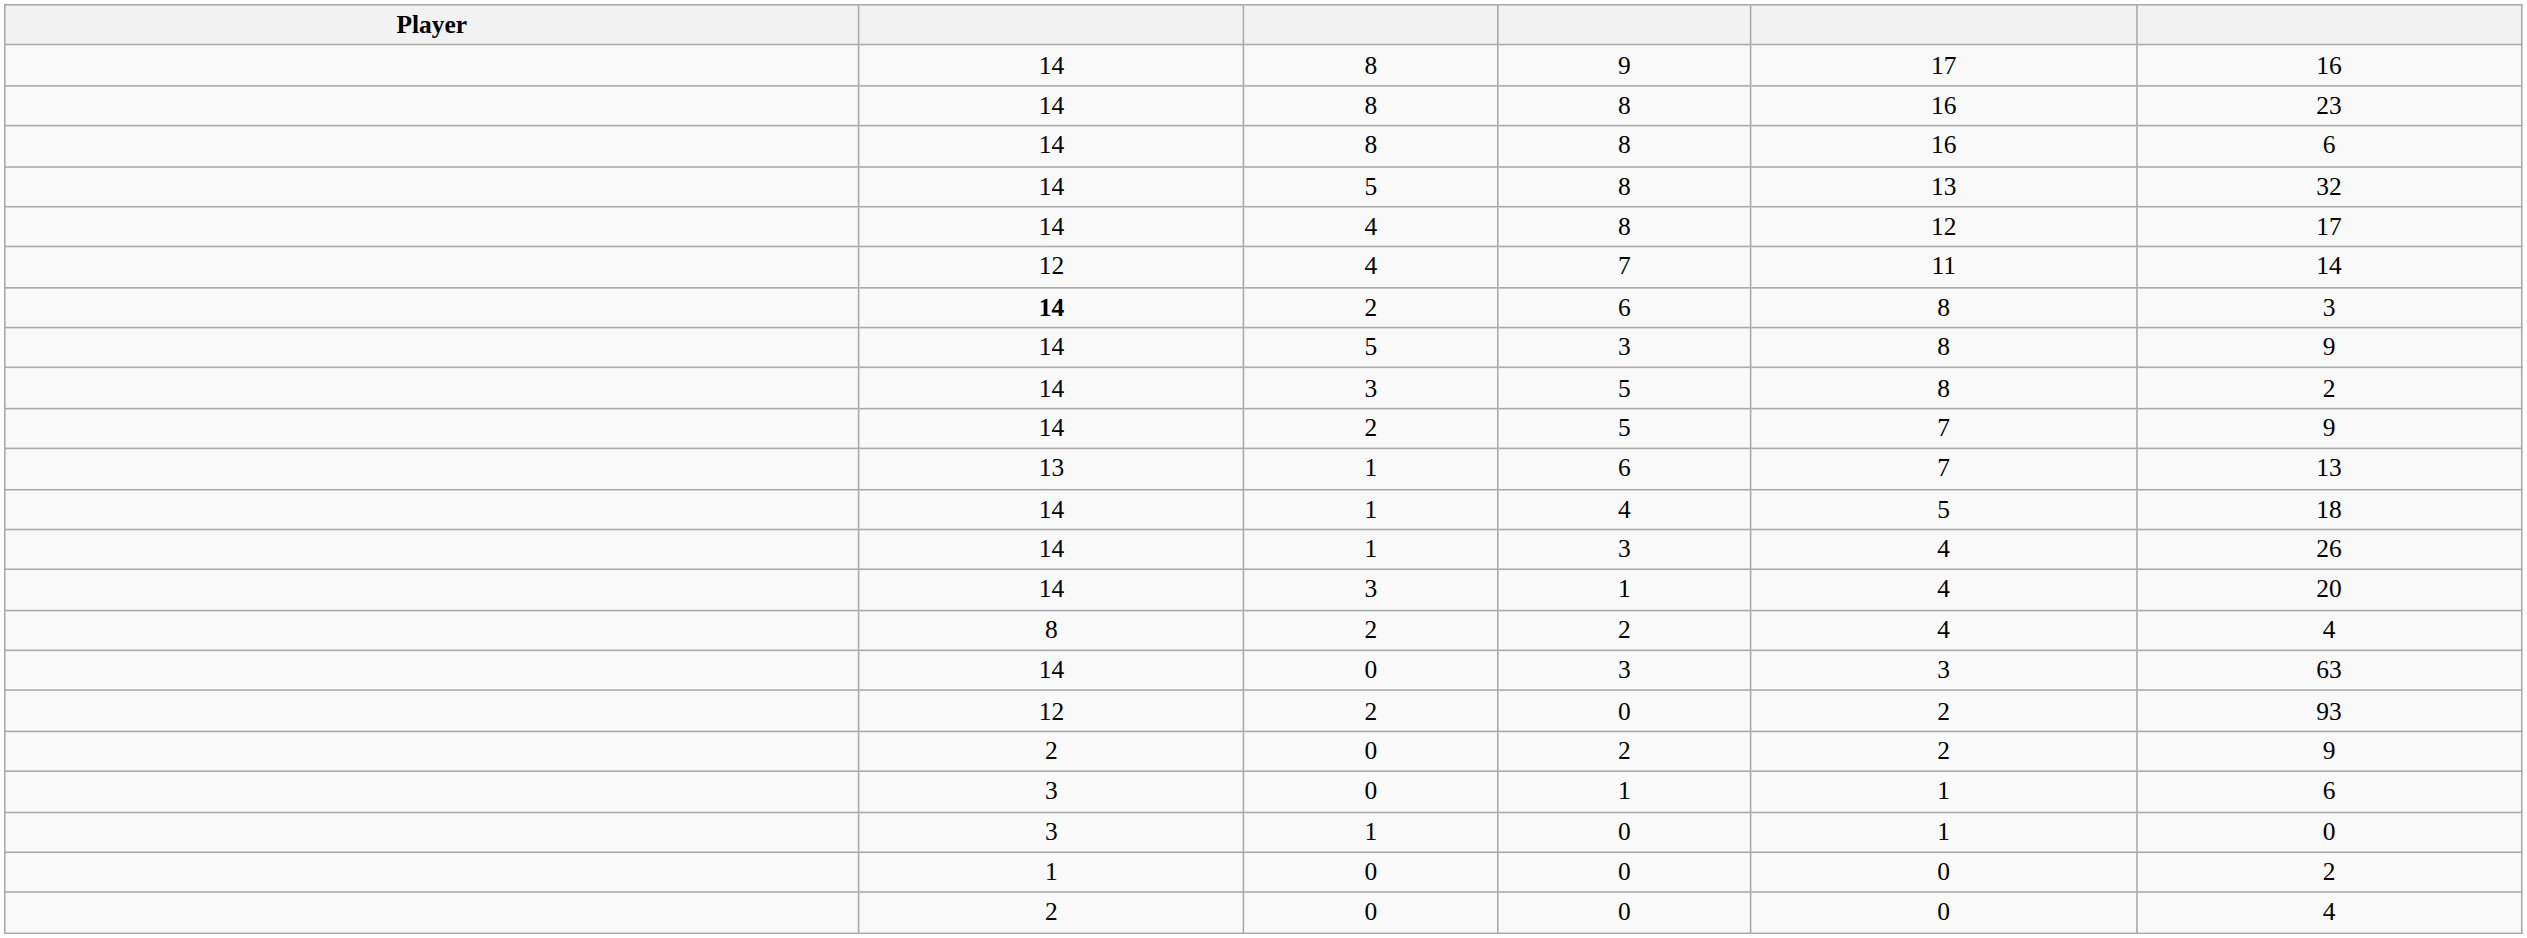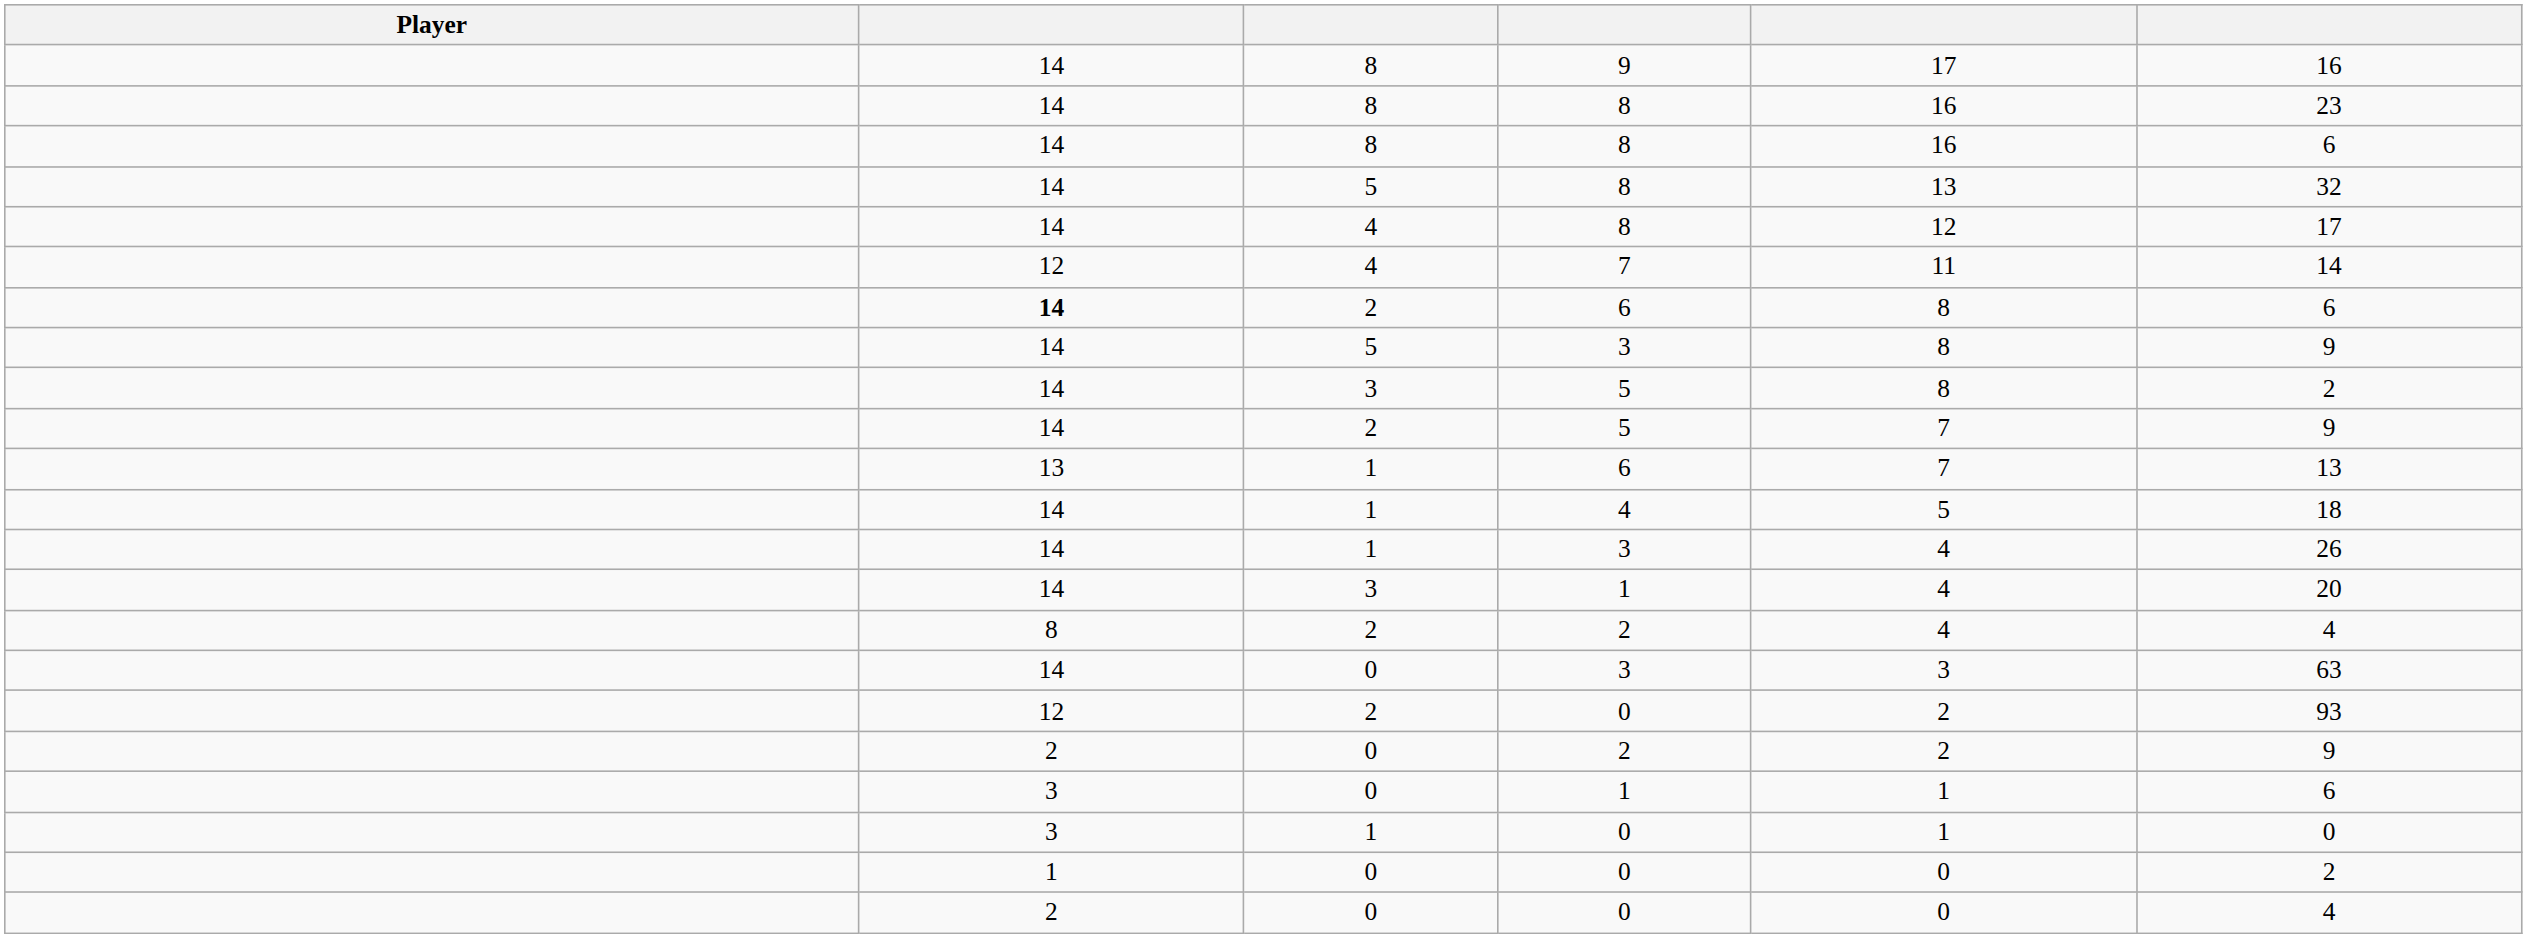2 / 6 | column 6: 3 -> 6
